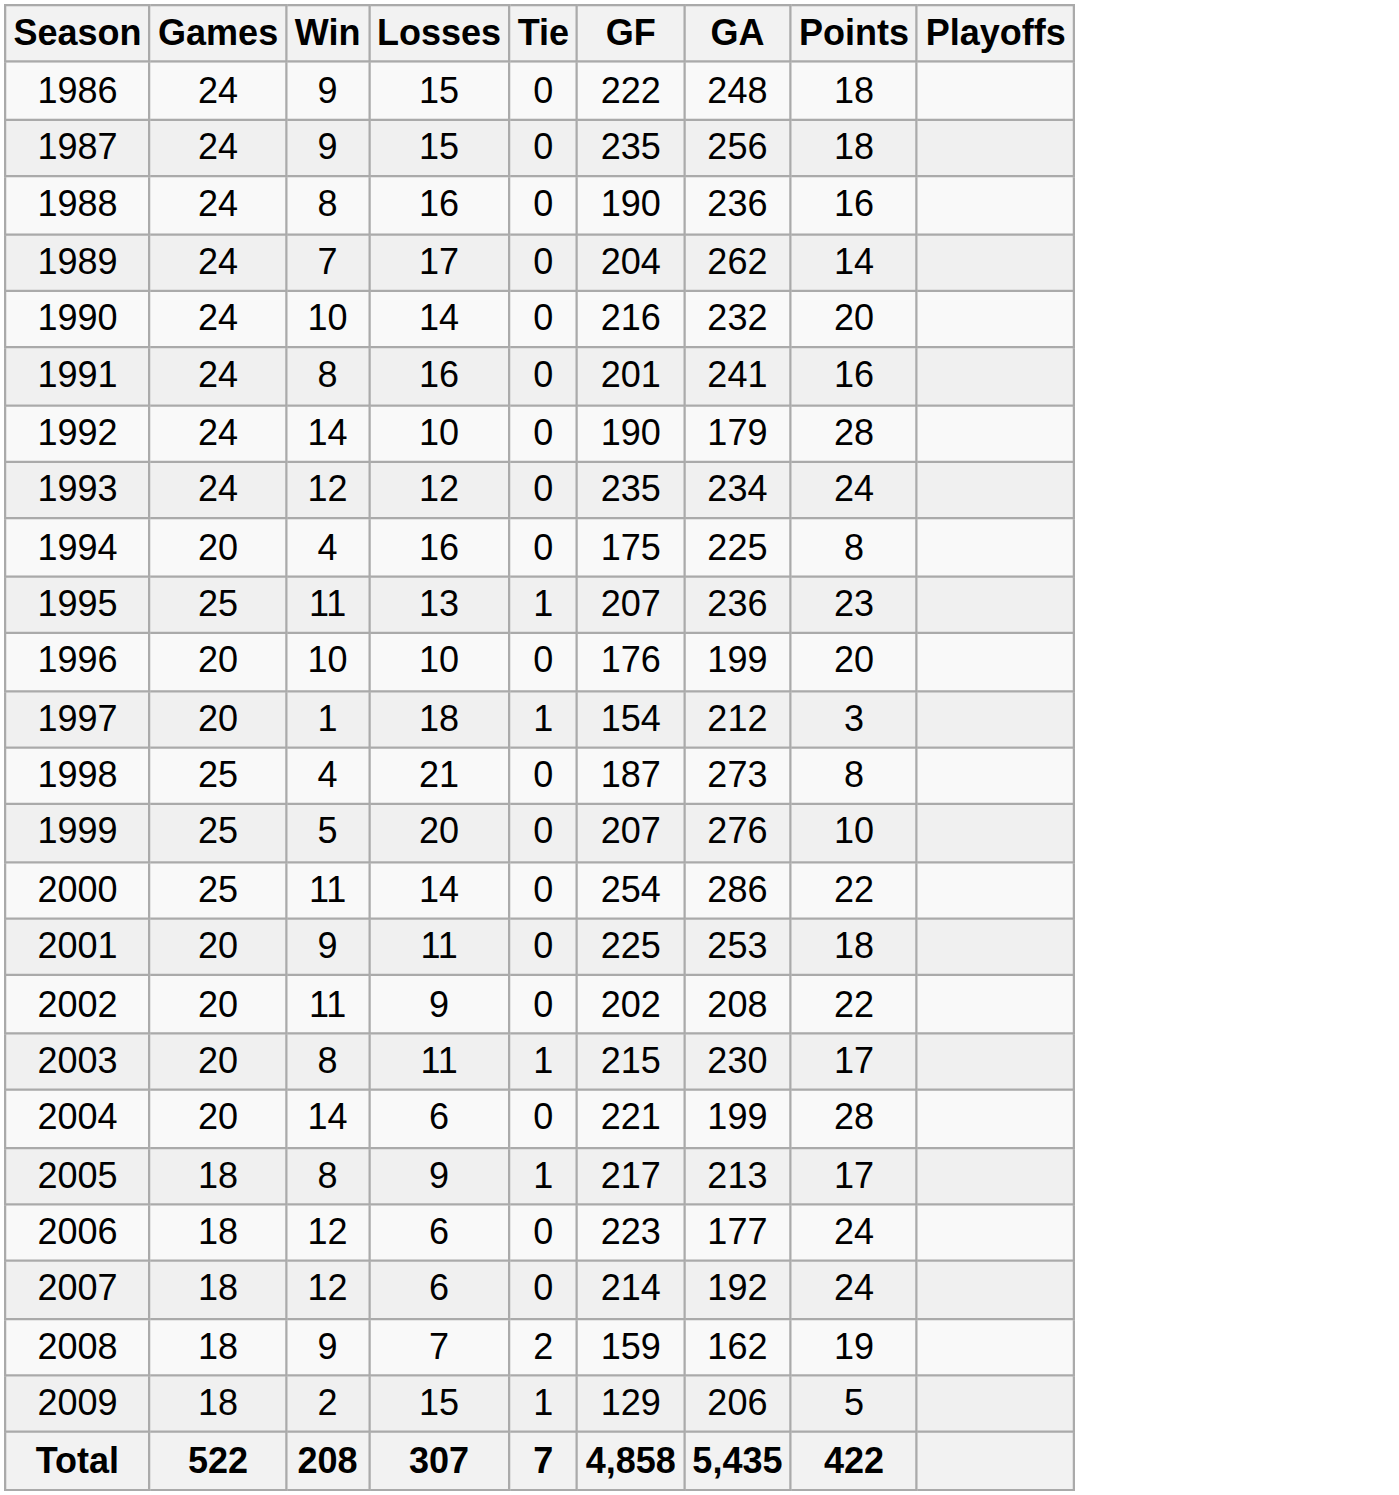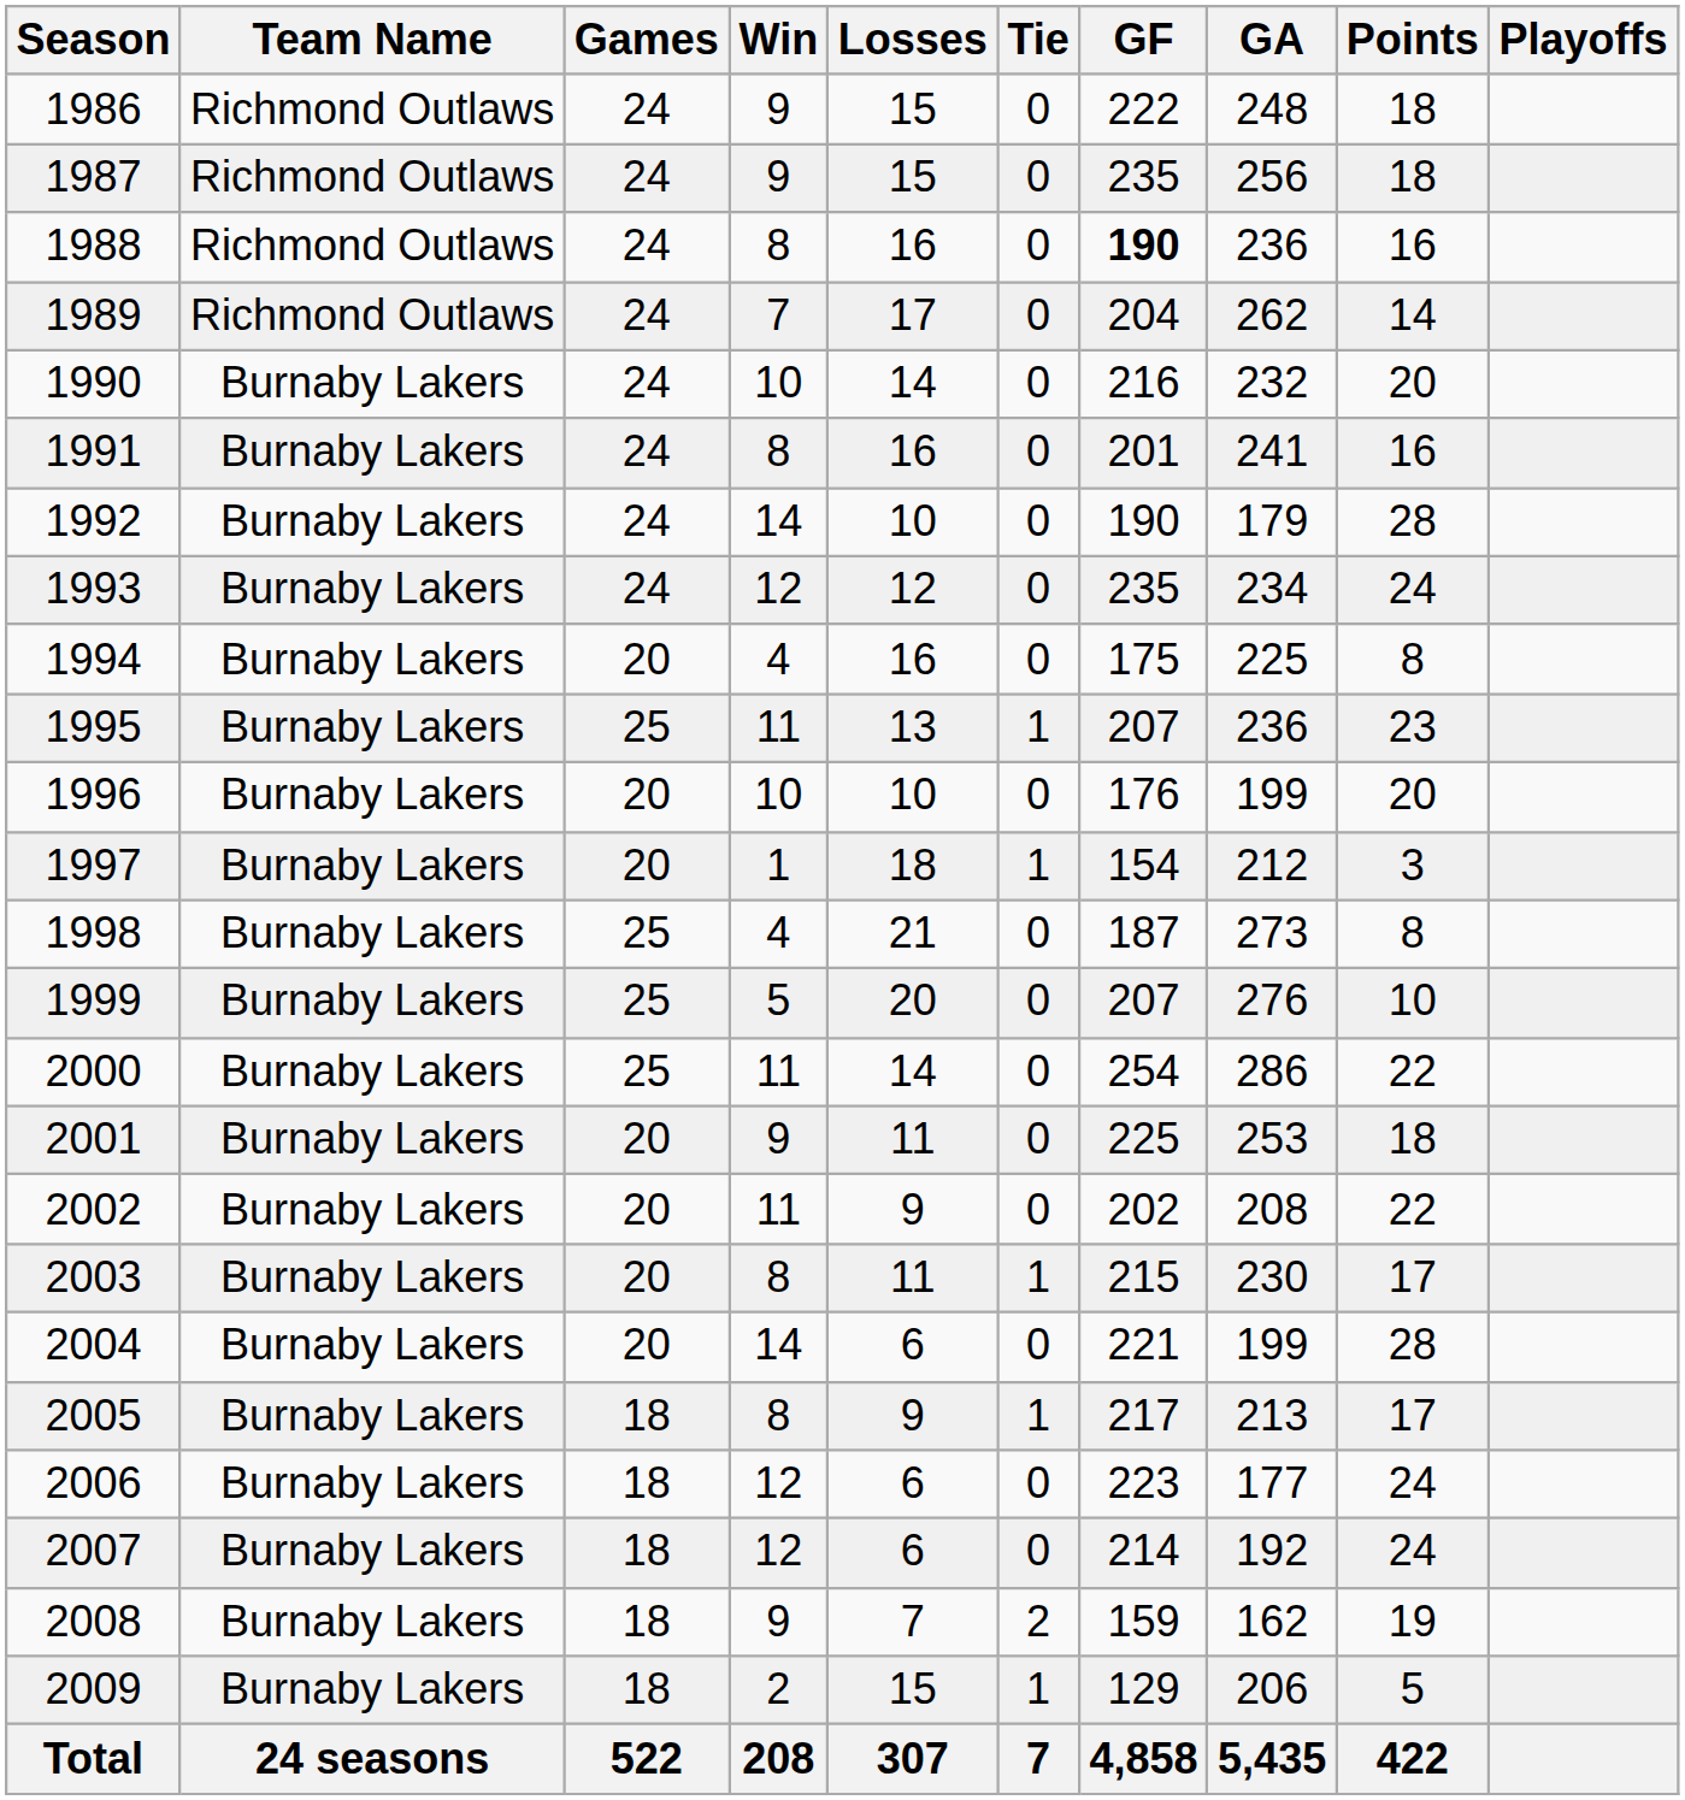+ column: Team Name | Richmond Outlaws | Richmond Outlaws | Richmond Outlaws | Richmond Outlaws | Burnaby Lakers | Burnaby Lakers | Burnaby Lakers | Burnaby Lakers | Burnaby Lakers | Burnaby Lakers | Burnaby Lakers | Burnaby Lakers | Burnaby Lakers | Burnaby Lakers | Burnaby Lakers | Burnaby Lakers | Burnaby Lakers | Burnaby Lakers | Burnaby Lakers | Burnaby Lakers | Burnaby Lakers | Burnaby Lakers | Burnaby Lakers | Burnaby Lakers | 24 seasons
1988 | GF: normal -> bold
